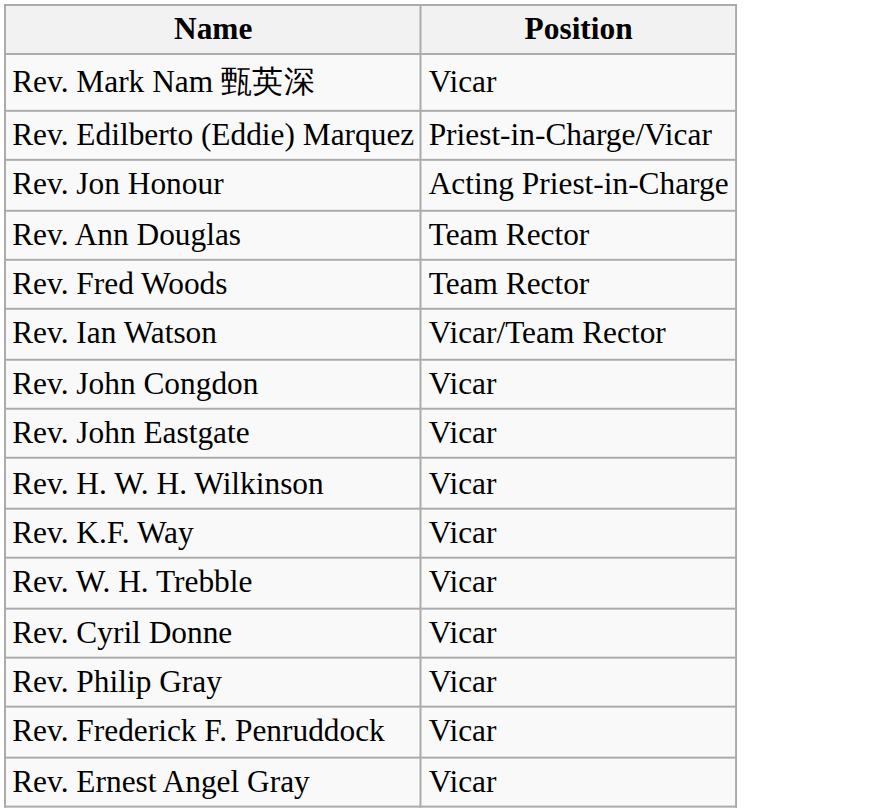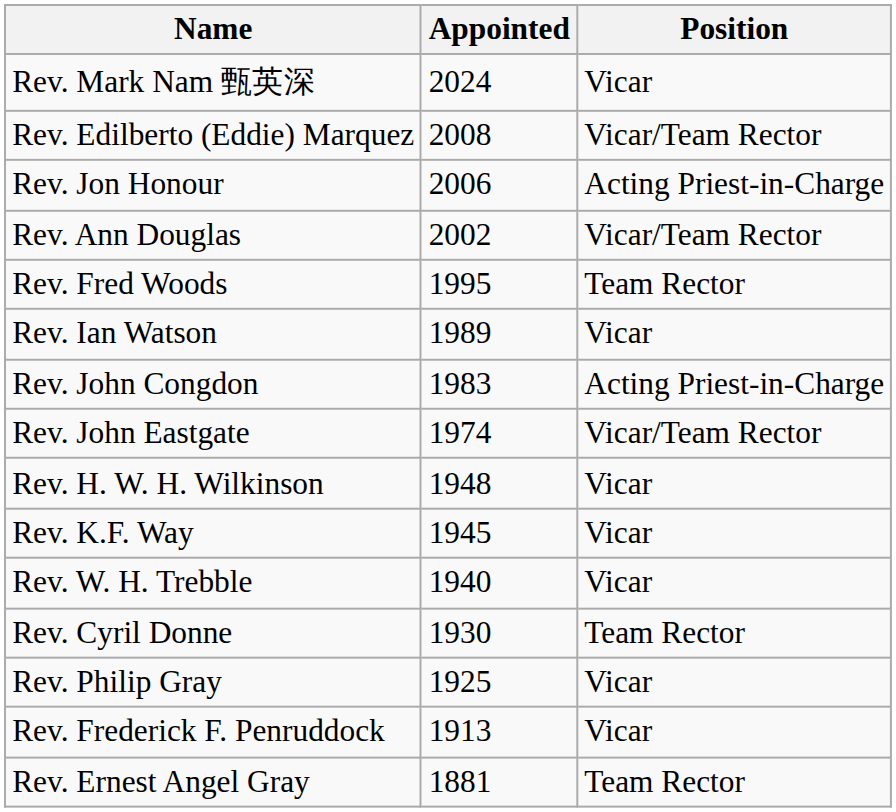+ column: Appointed | 2024 | 2008 | 2006 | 2002 | 1995 | 1989 | 1983 | 1974 | 1948 | 1945 | 1940 | 1930 | 1925 | 1913 | 1881
Rev. Edilberto (Eddie) Marquez | Position: Priest-in-Charge/Vicar -> Vicar/Team Rector
Rev. Ann Douglas | Position: Team Rector -> Vicar/Team Rector
Rev. Ian Watson | Position: Vicar/Team Rector -> Vicar
Rev. John Congdon | Position: Vicar -> Acting Priest-in-Charge
Rev. John Eastgate | Position: Vicar -> Vicar/Team Rector
Rev. Cyril Donne | Position: Vicar -> Team Rector
Rev. Ernest Angel Gray | Position: Vicar -> Team Rector
